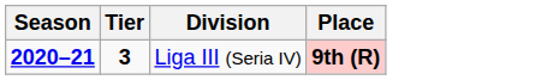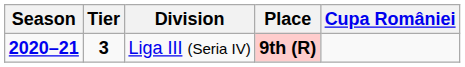+ column: Cupa României
